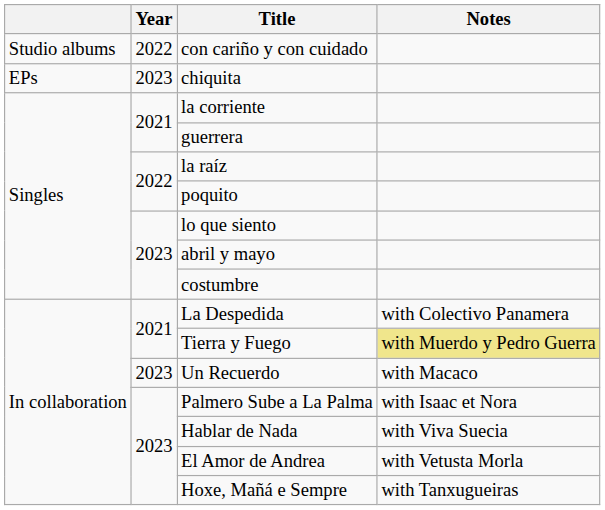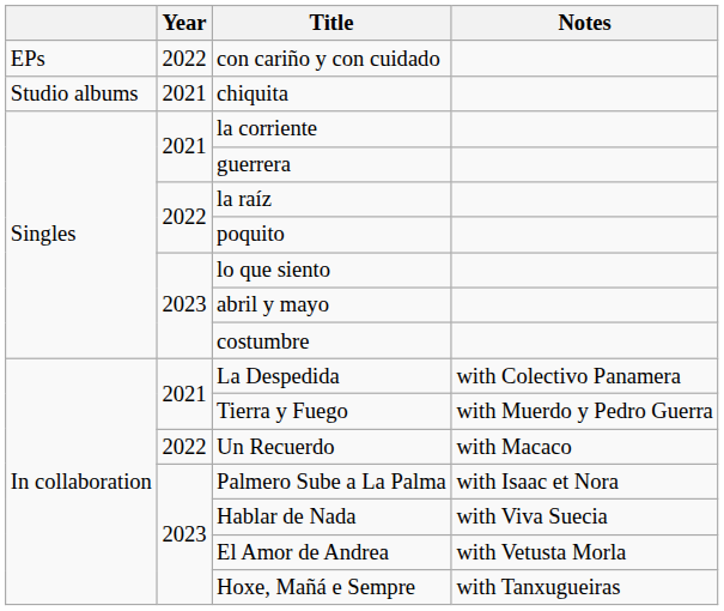con cariño y con cuidado | column 1: Studio albums -> EPs
chiquita | column 1: EPs -> Studio albums
chiquita | Year: 2023 -> 2021
Tierra y Fuego | Notes: khaki background -> no background
Un Recuerdo | Year: 2023 -> 2022
